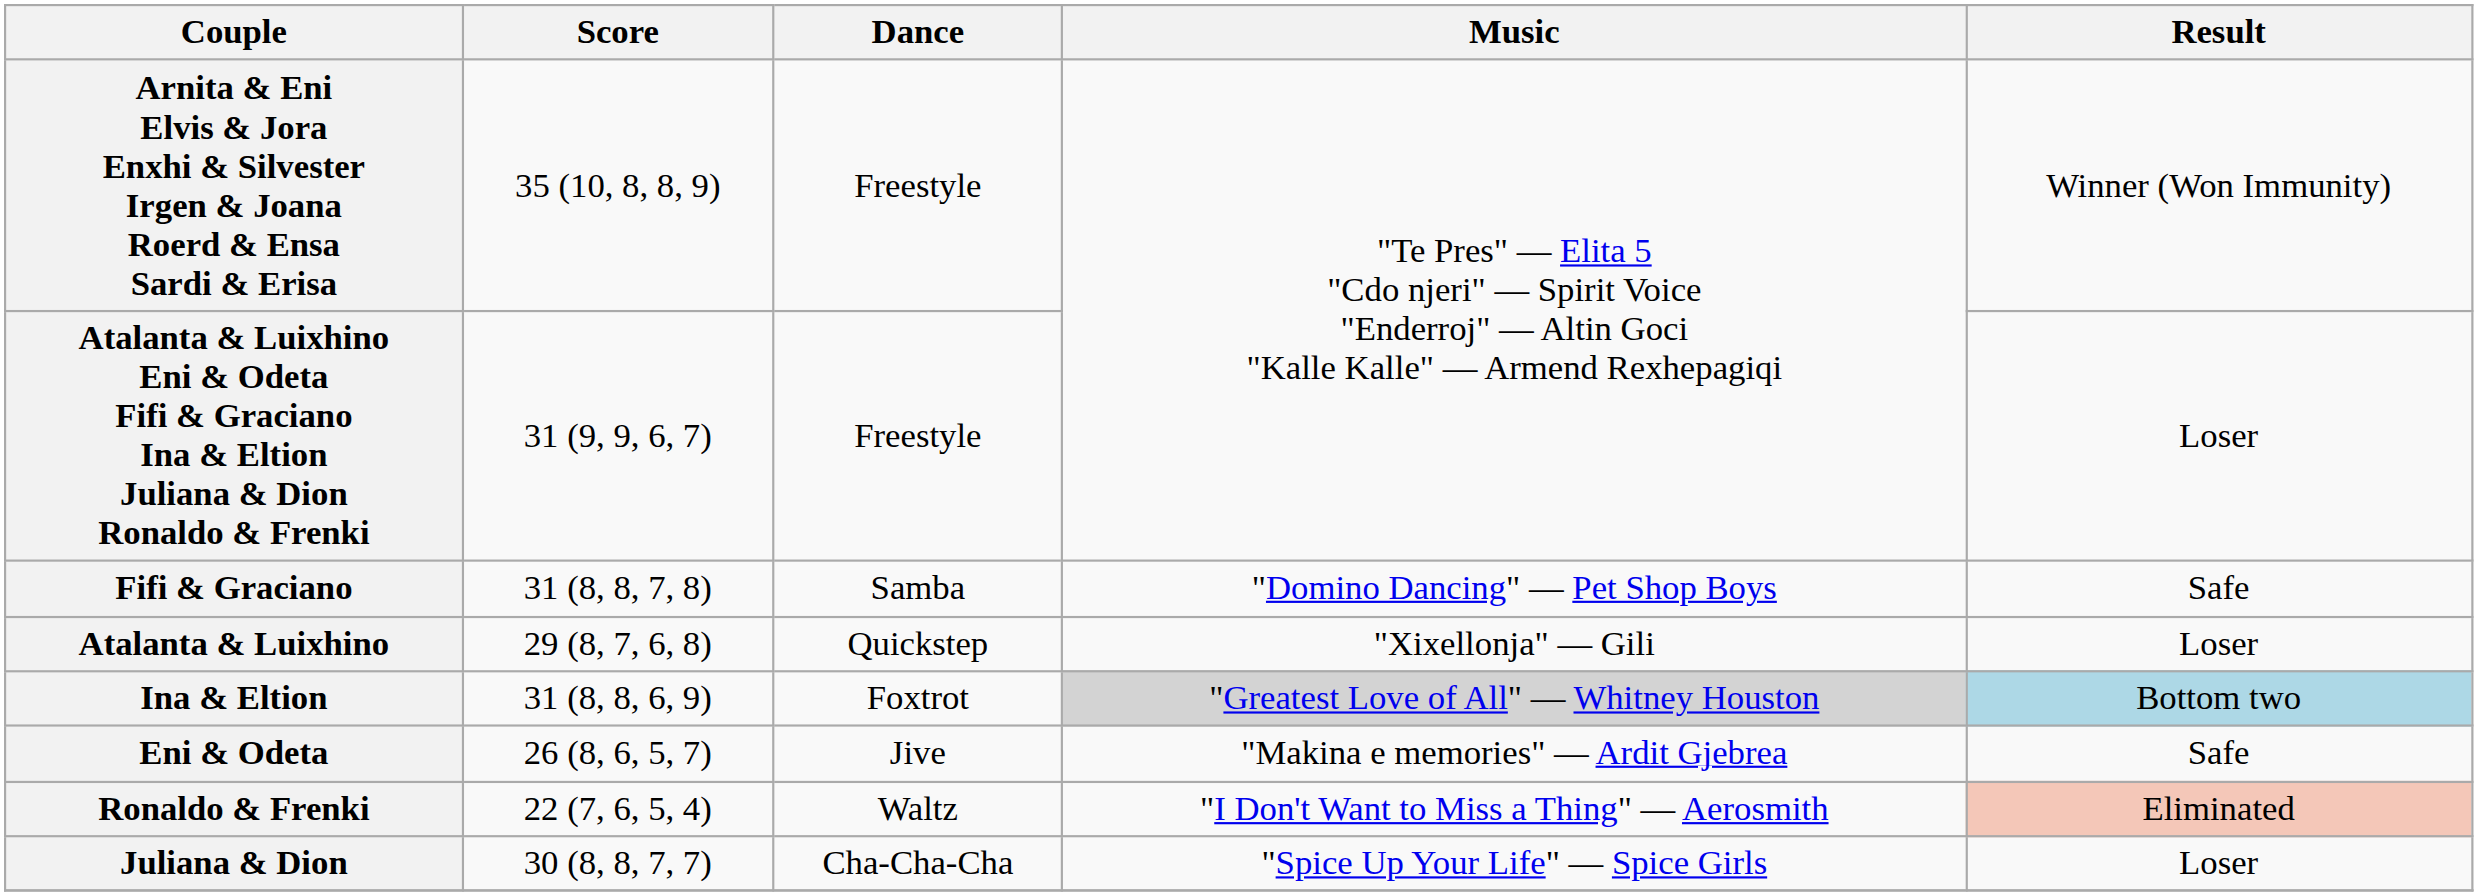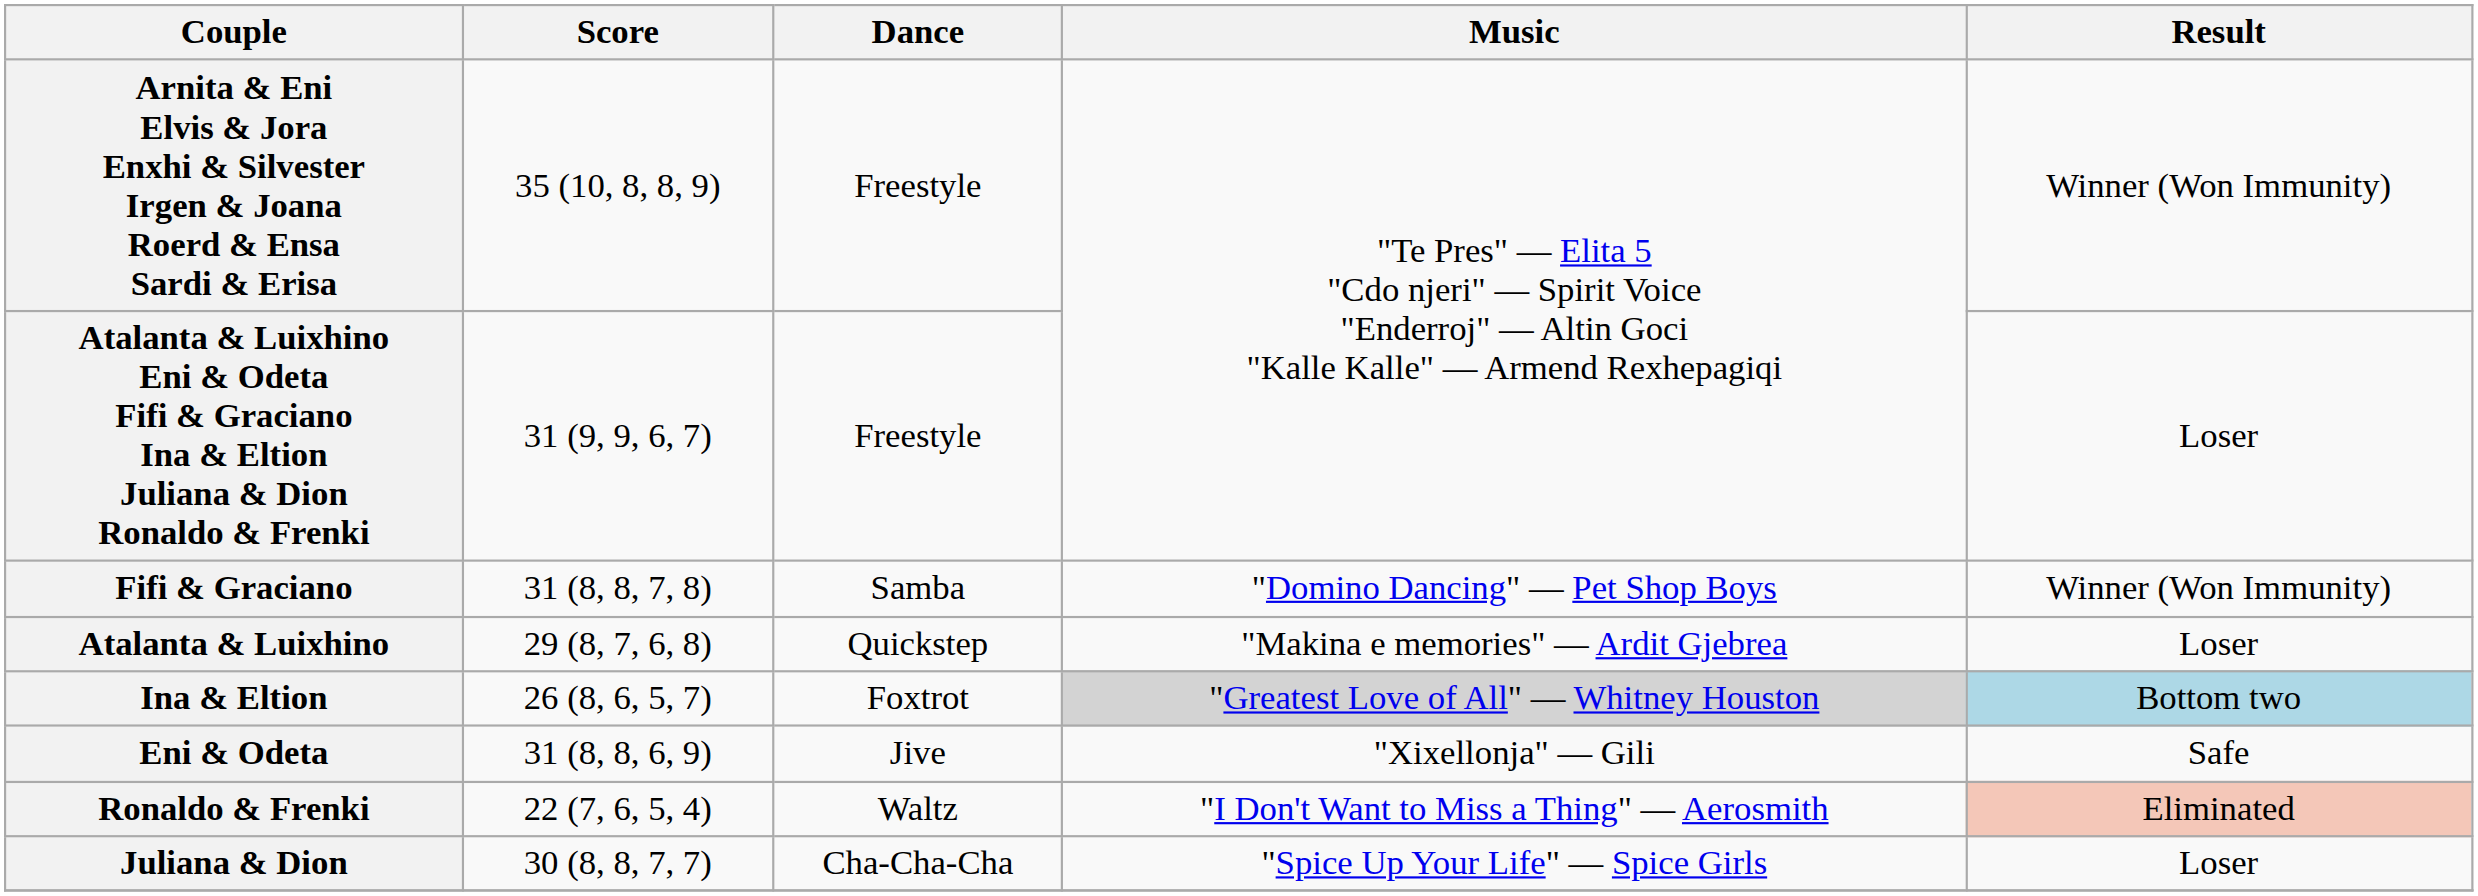Fifi & Graciano | Result: Safe -> Winner (Won Immunity)
Atalanta & Luixhino | Music: "Xixellonja" — Gili -> "Makina e memories" — Ardit Gjebrea
Ina & Eltion | Score: 31 (8, 8, 6, 9) -> 26 (8, 6, 5, 7)
Eni & Odeta | Score: 26 (8, 6, 5, 7) -> 31 (8, 8, 6, 9)
Eni & Odeta | Music: "Makina e memories" — Ardit Gjebrea -> "Xixellonja" — Gili
